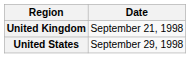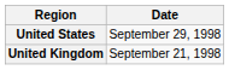rows swapped: United Kingdom <-> United States
